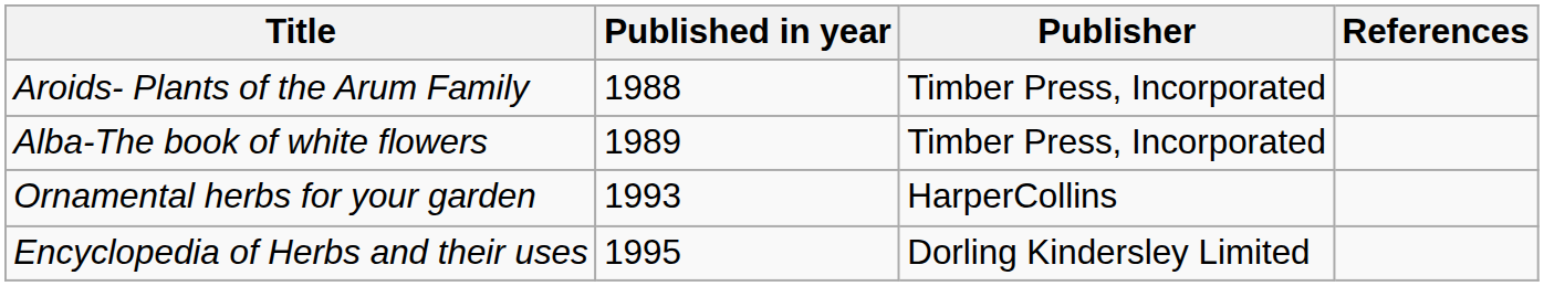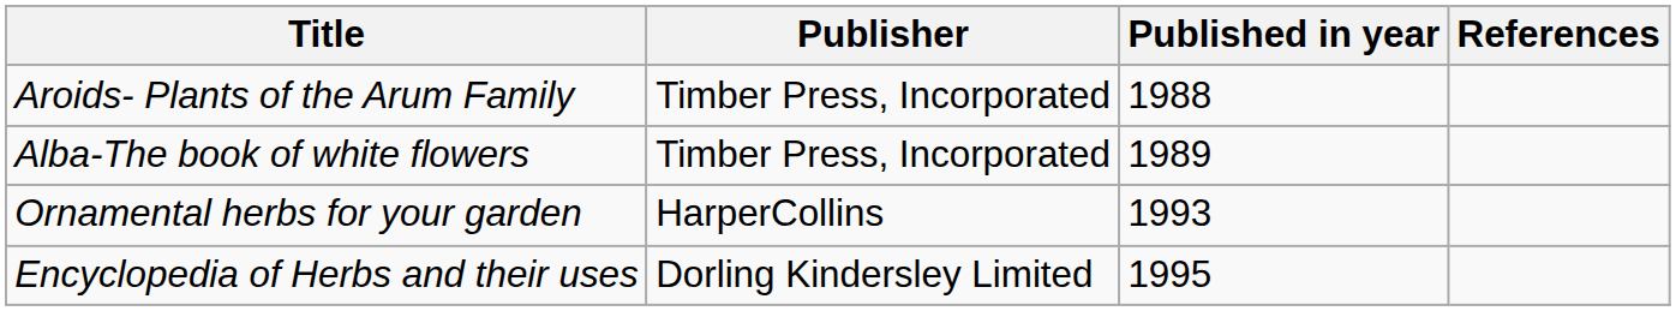columns swapped: Published in year <-> Publisher
